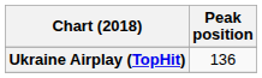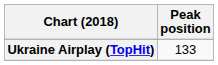Ukraine Airplay (TopHit) | Peak position: 136 -> 133
